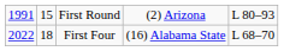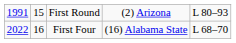First Four | column 2: 18 -> 16
